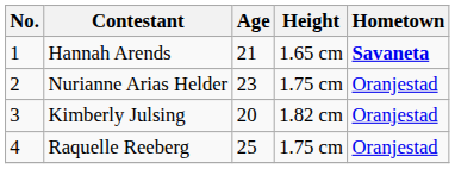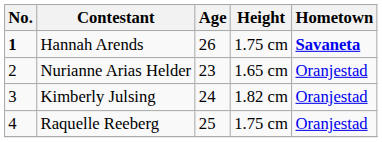Hannah Arends | No.: normal -> bold
Hannah Arends | Age: 21 -> 26
Hannah Arends | Height: 1.65 cm -> 1.75 cm
Nurianne Arias Helder | Height: 1.75 cm -> 1.65 cm
Kimberly Julsing | Age: 20 -> 24
